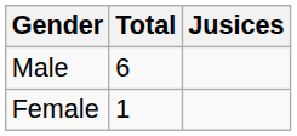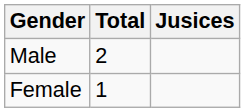Male | Total: 6 -> 2
